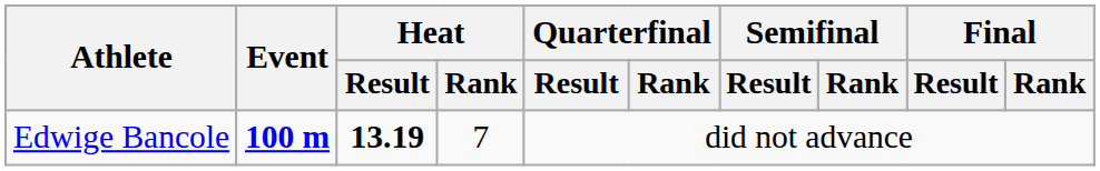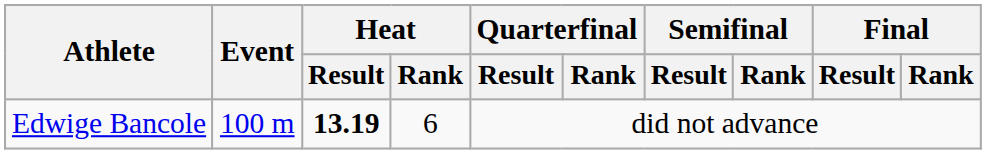Edwige Bancole | Event: bold -> normal
Edwige Bancole | Heat / Rank: 7 -> 6
